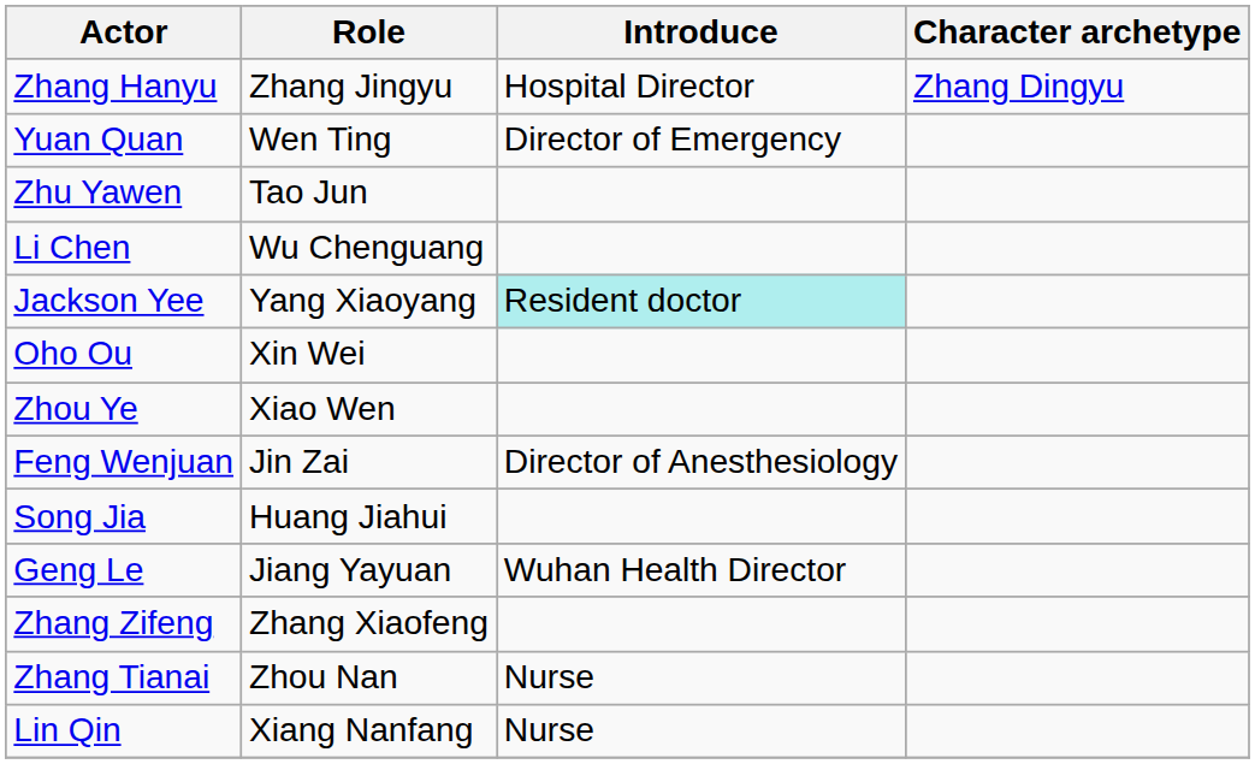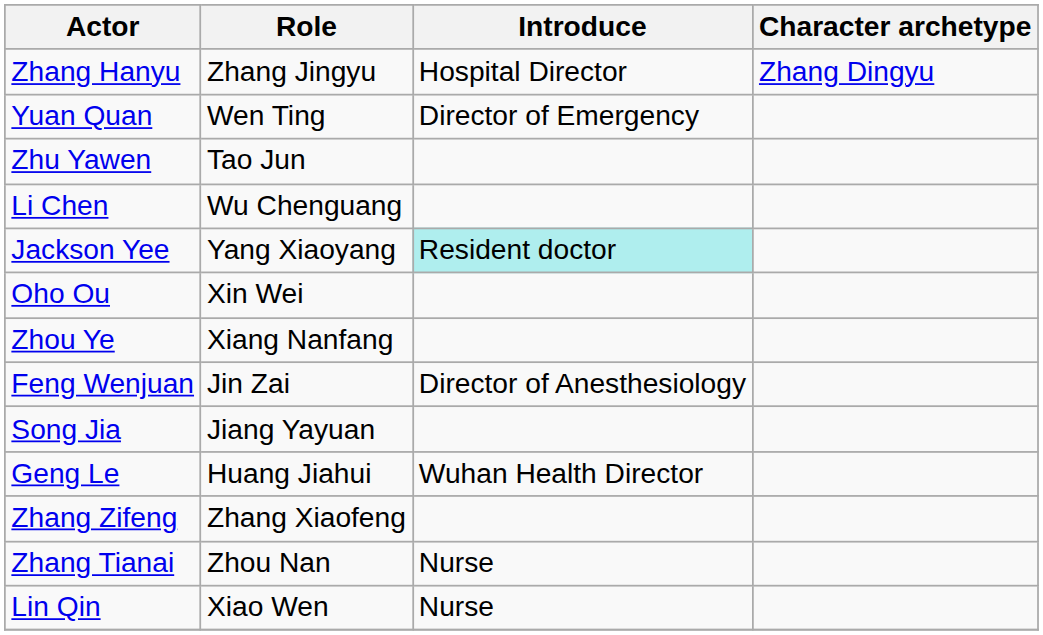Zhou Ye | Role: Xiao Wen -> Xiang Nanfang
Song Jia | Role: Huang Jiahui -> Jiang Yayuan
Geng Le | Role: Jiang Yayuan -> Huang Jiahui
Lin Qin | Role: Xiang Nanfang -> Xiao Wen
